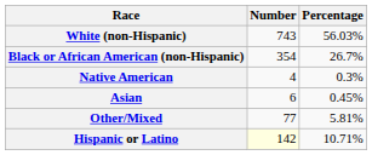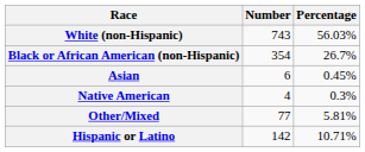rows swapped: Native American <-> Asian
Hispanic or Latino | Number: lightyellow background -> no background
